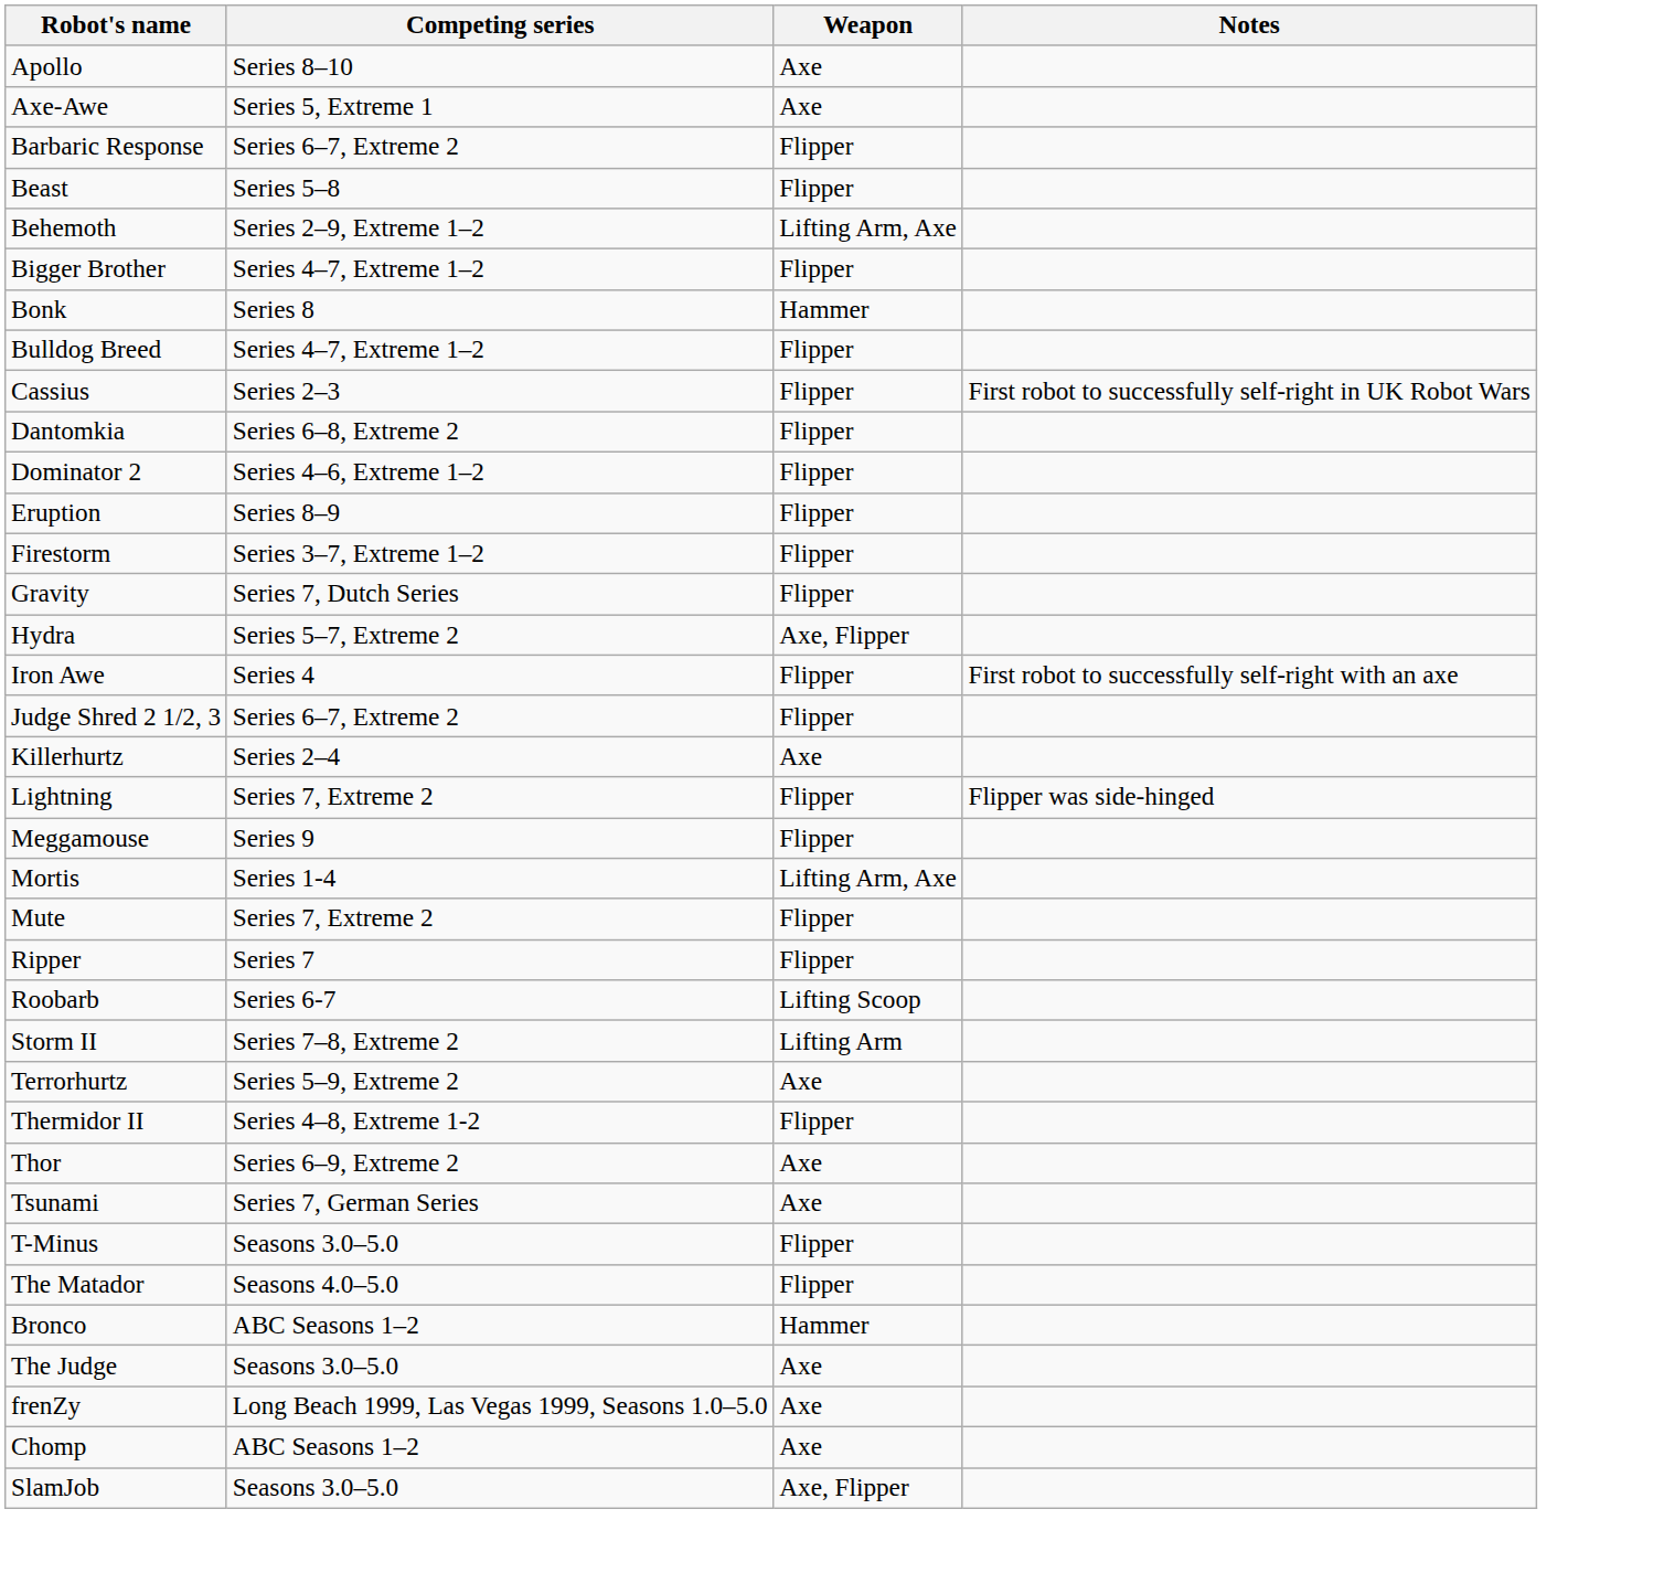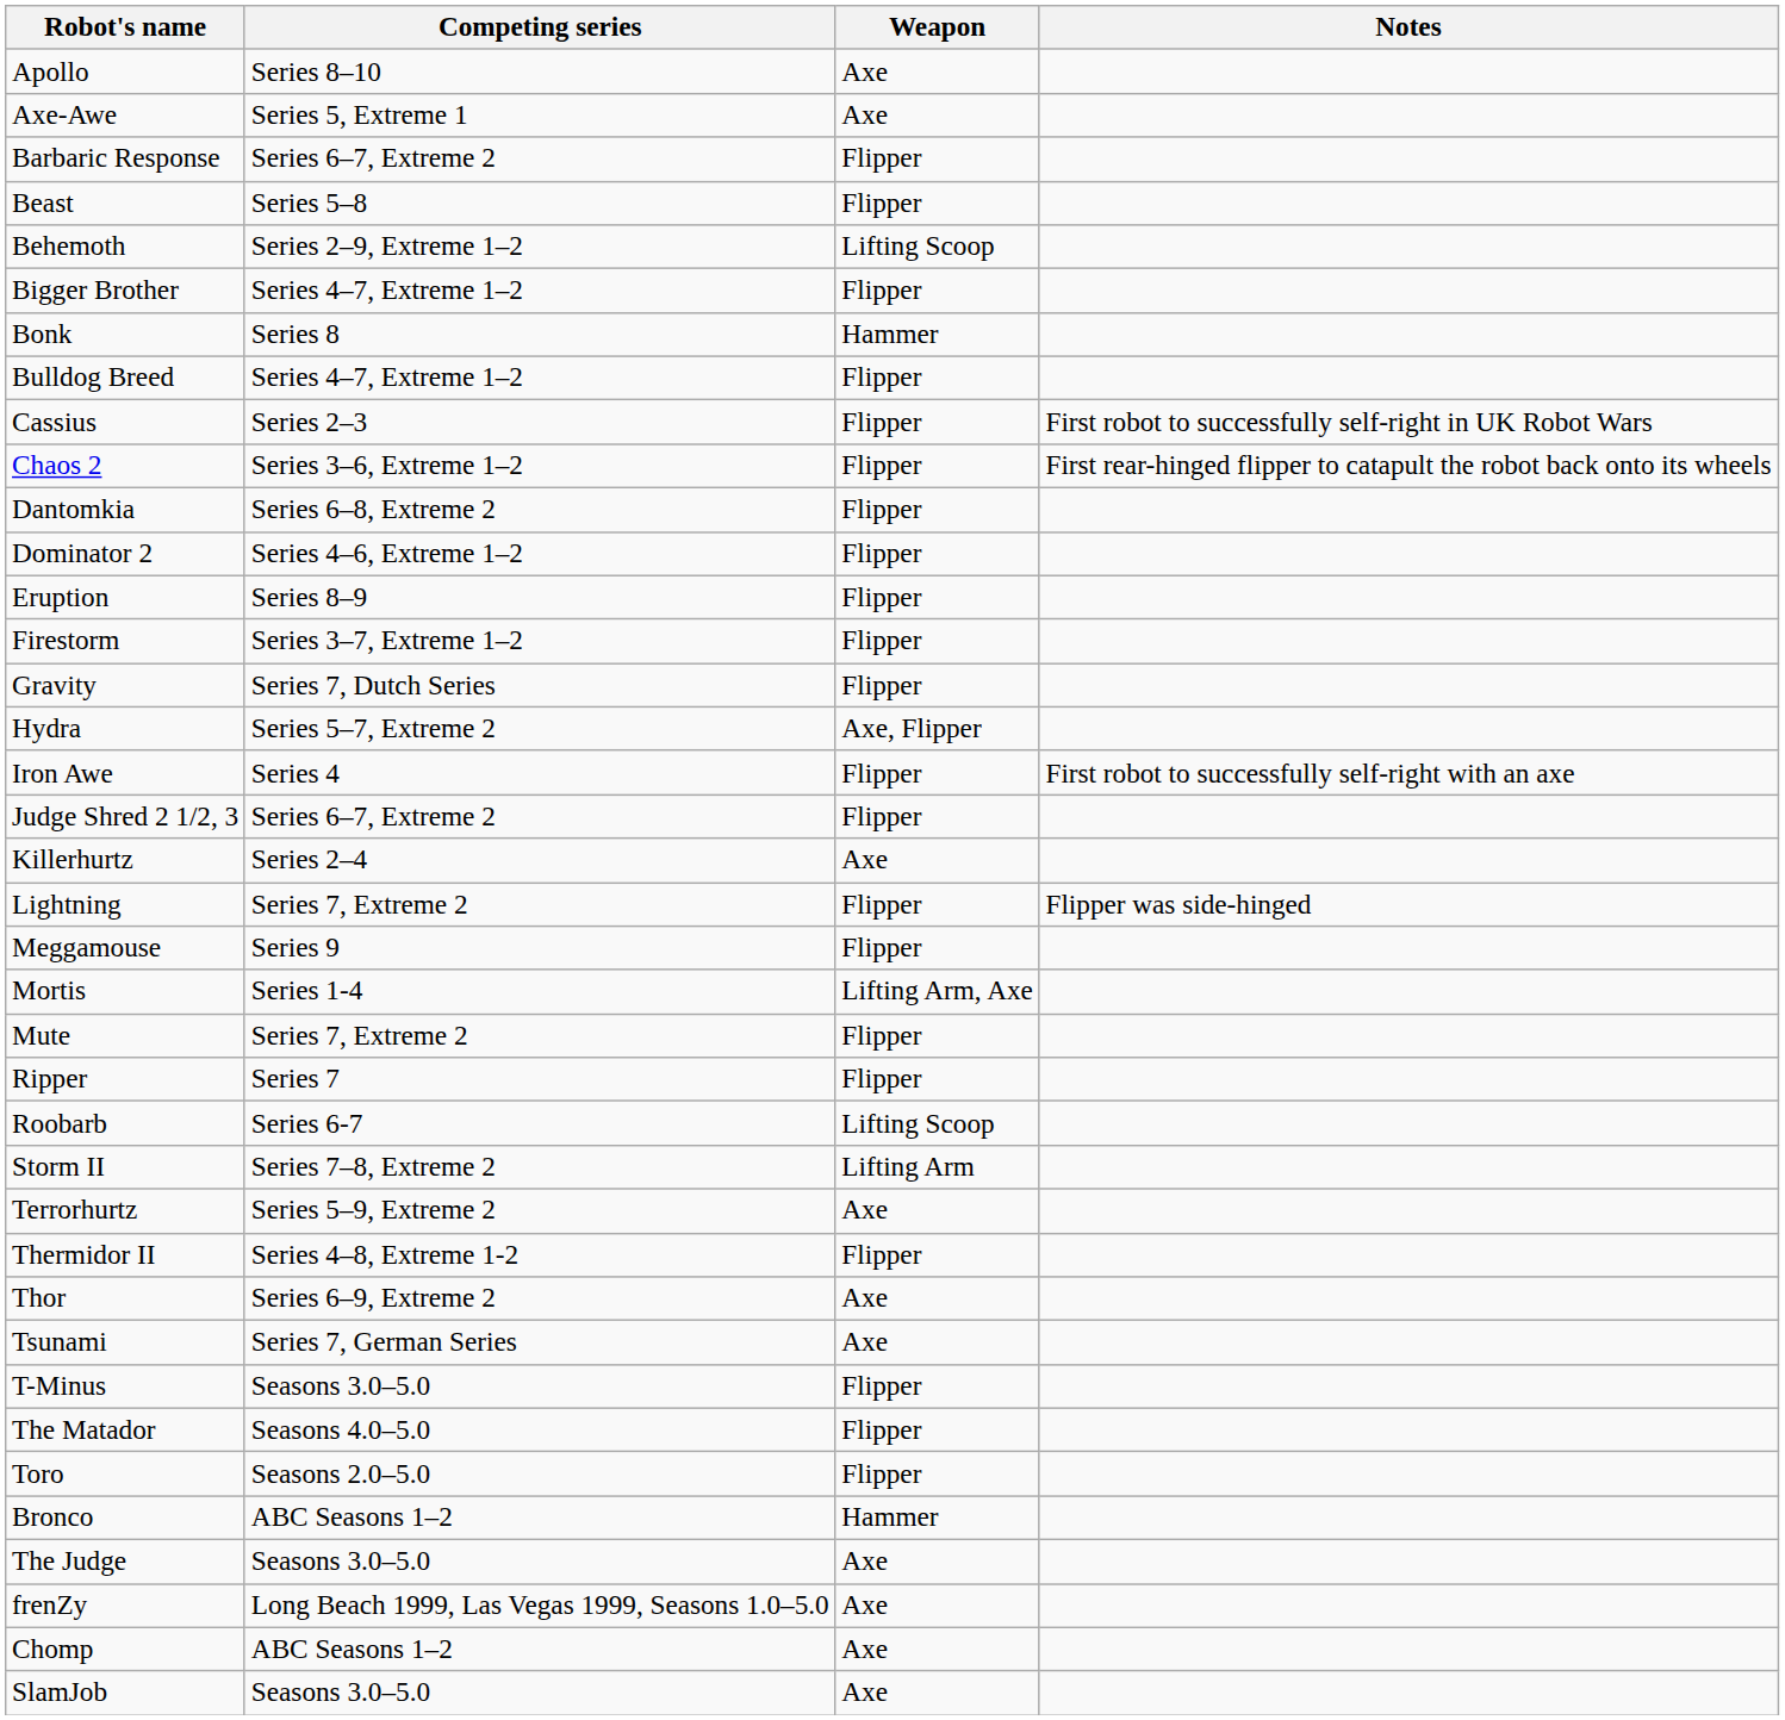Behemoth | Weapon: Lifting Arm, Axe -> Lifting Scoop
+ row: Chaos 2 | Series 3–6, Extreme 1–2 | Flipper | First rear-hinged flipper to catapult the robot back onto its wheels
+ row: Toro | Seasons 2.0–5.0 | Flipper
SlamJob | Weapon: Axe, Flipper -> Axe
